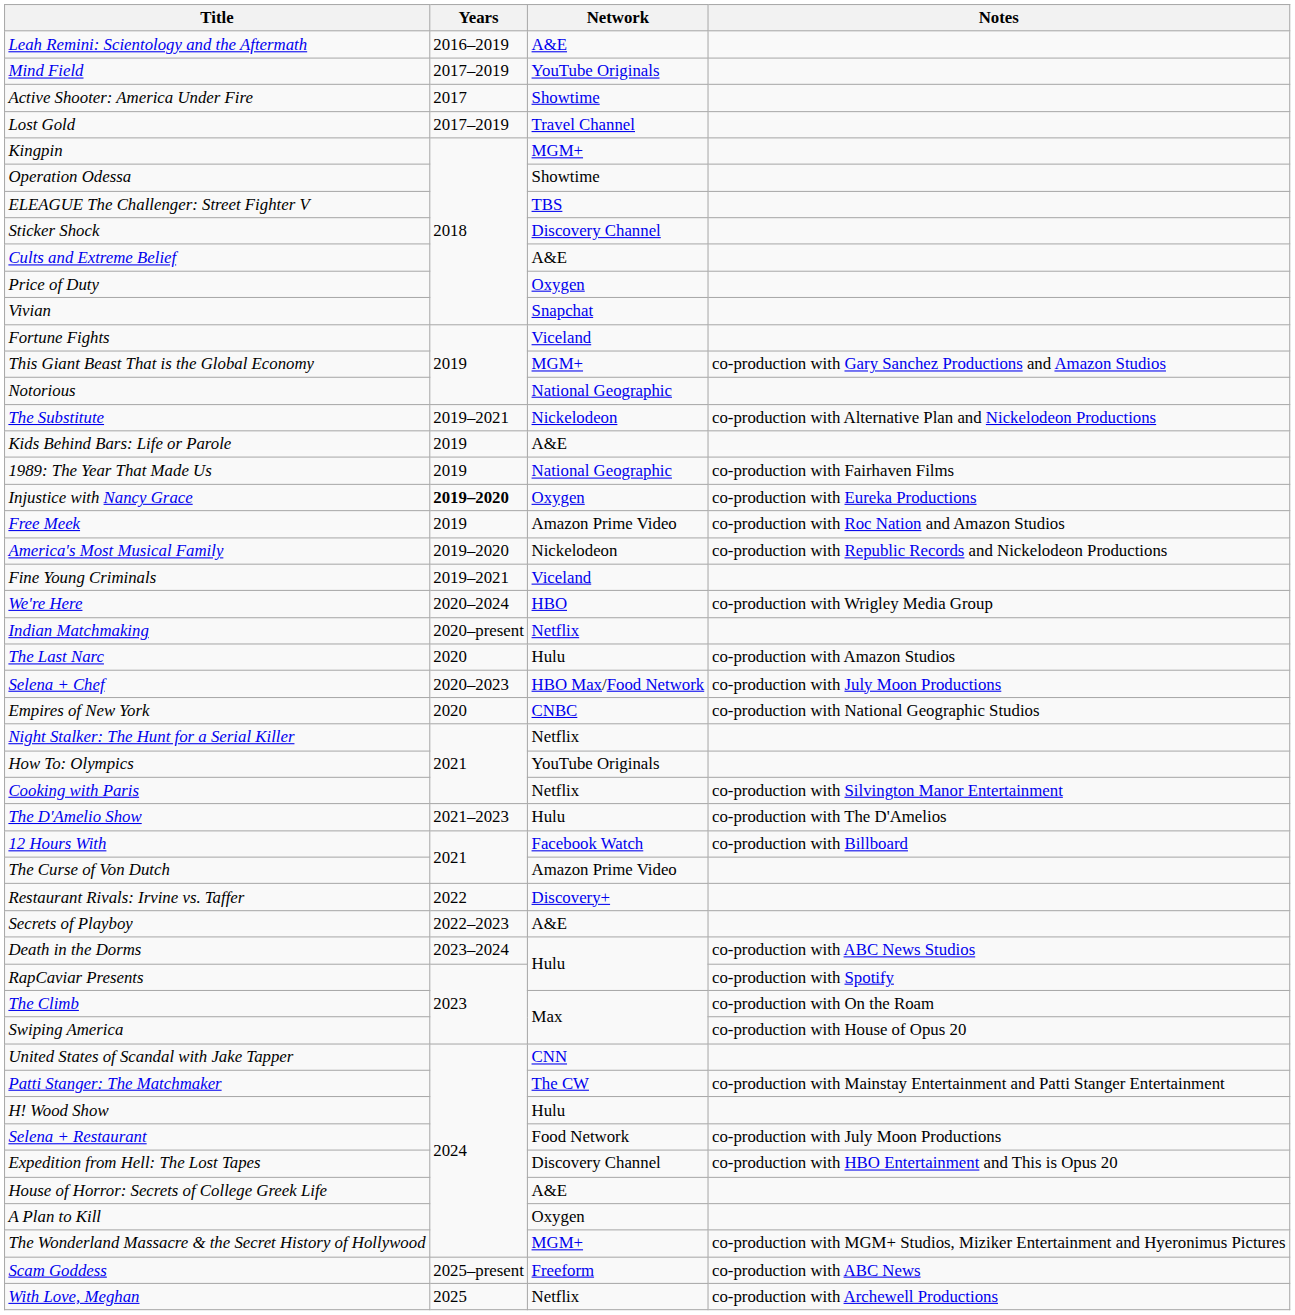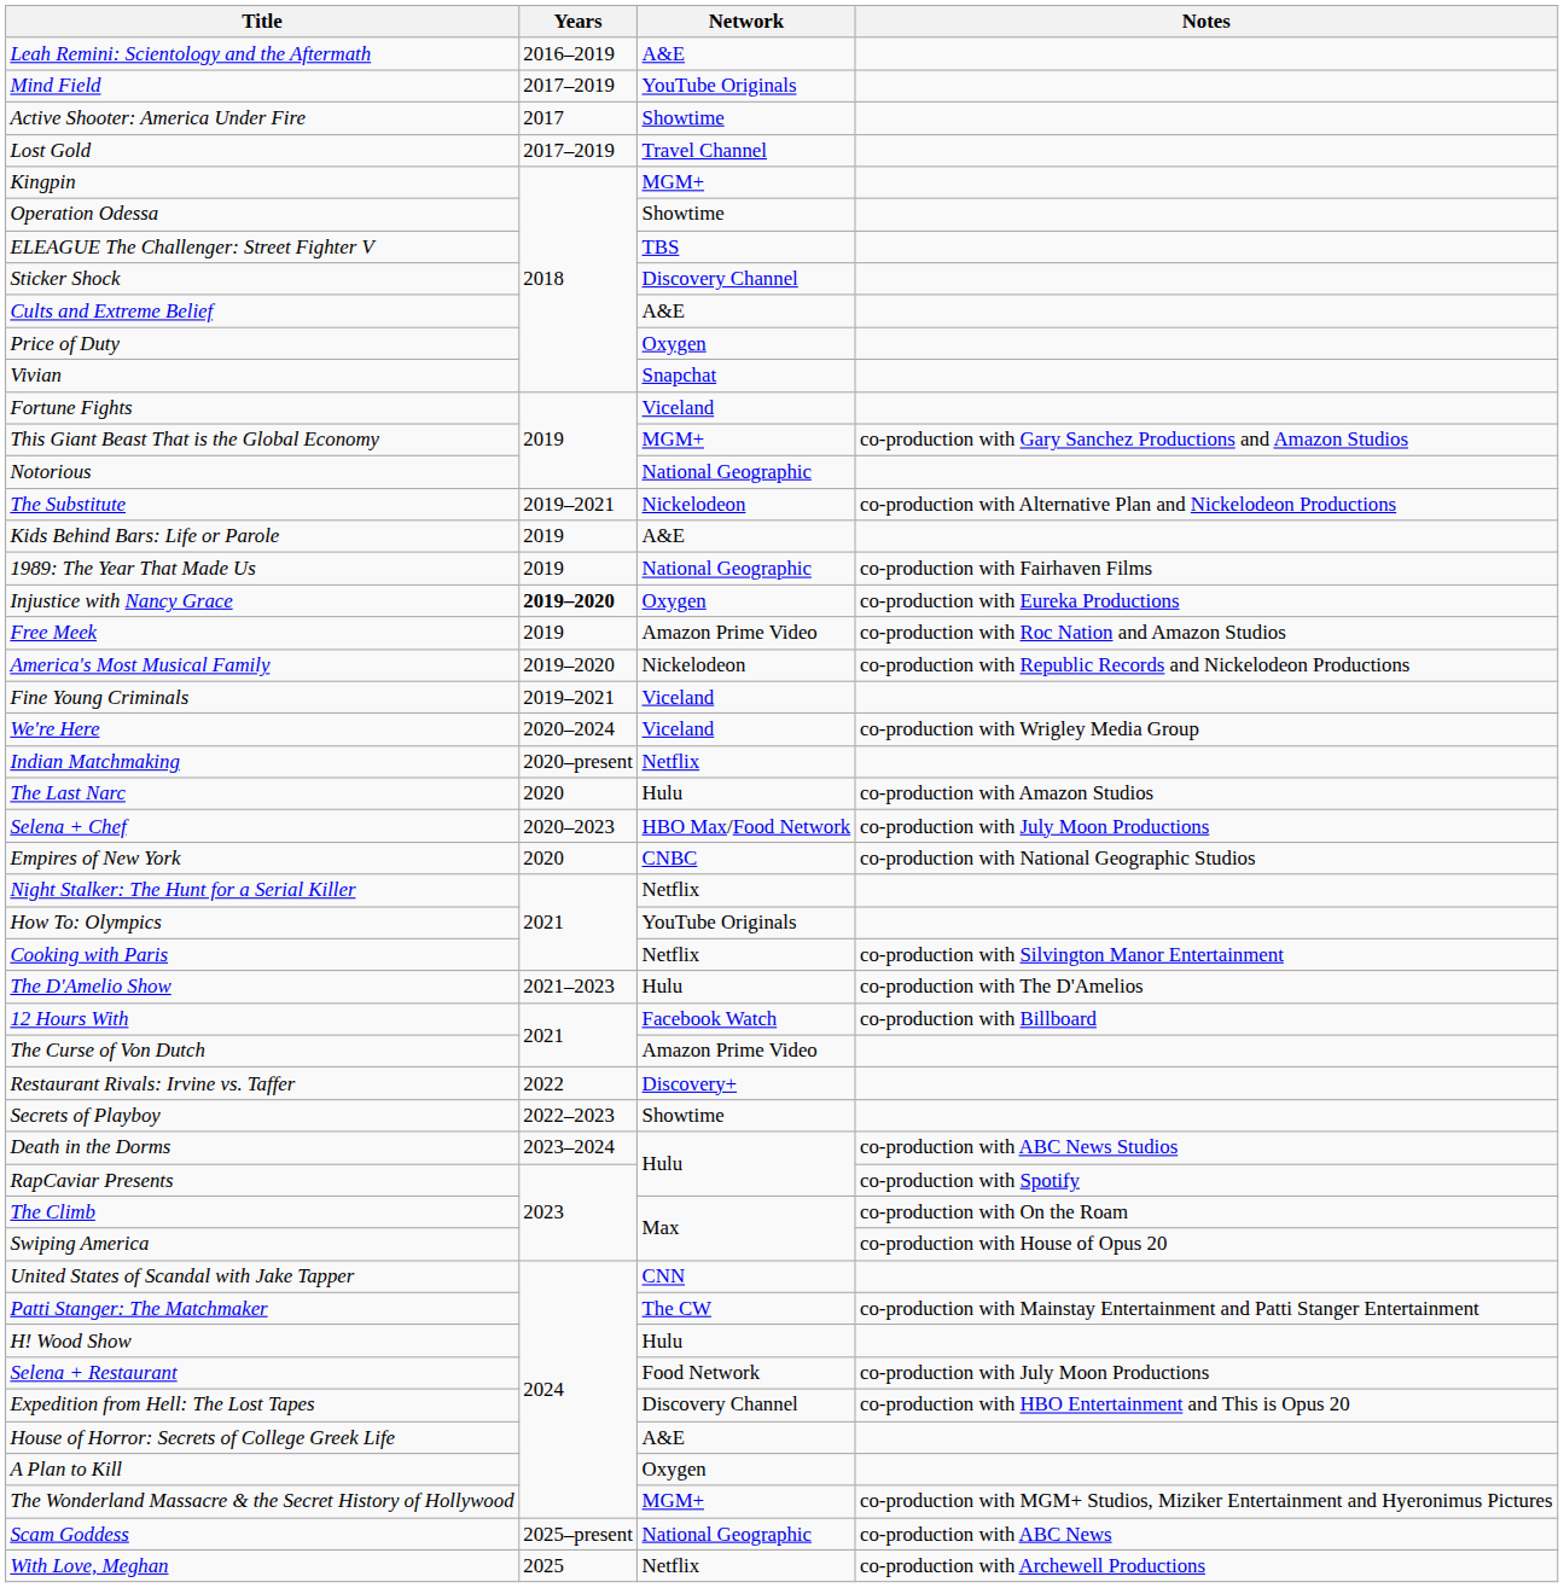We're Here | Network: HBO -> Viceland
Secrets of Playboy | Network: A&E -> Showtime
Scam Goddess | Network: Freeform -> National Geographic
